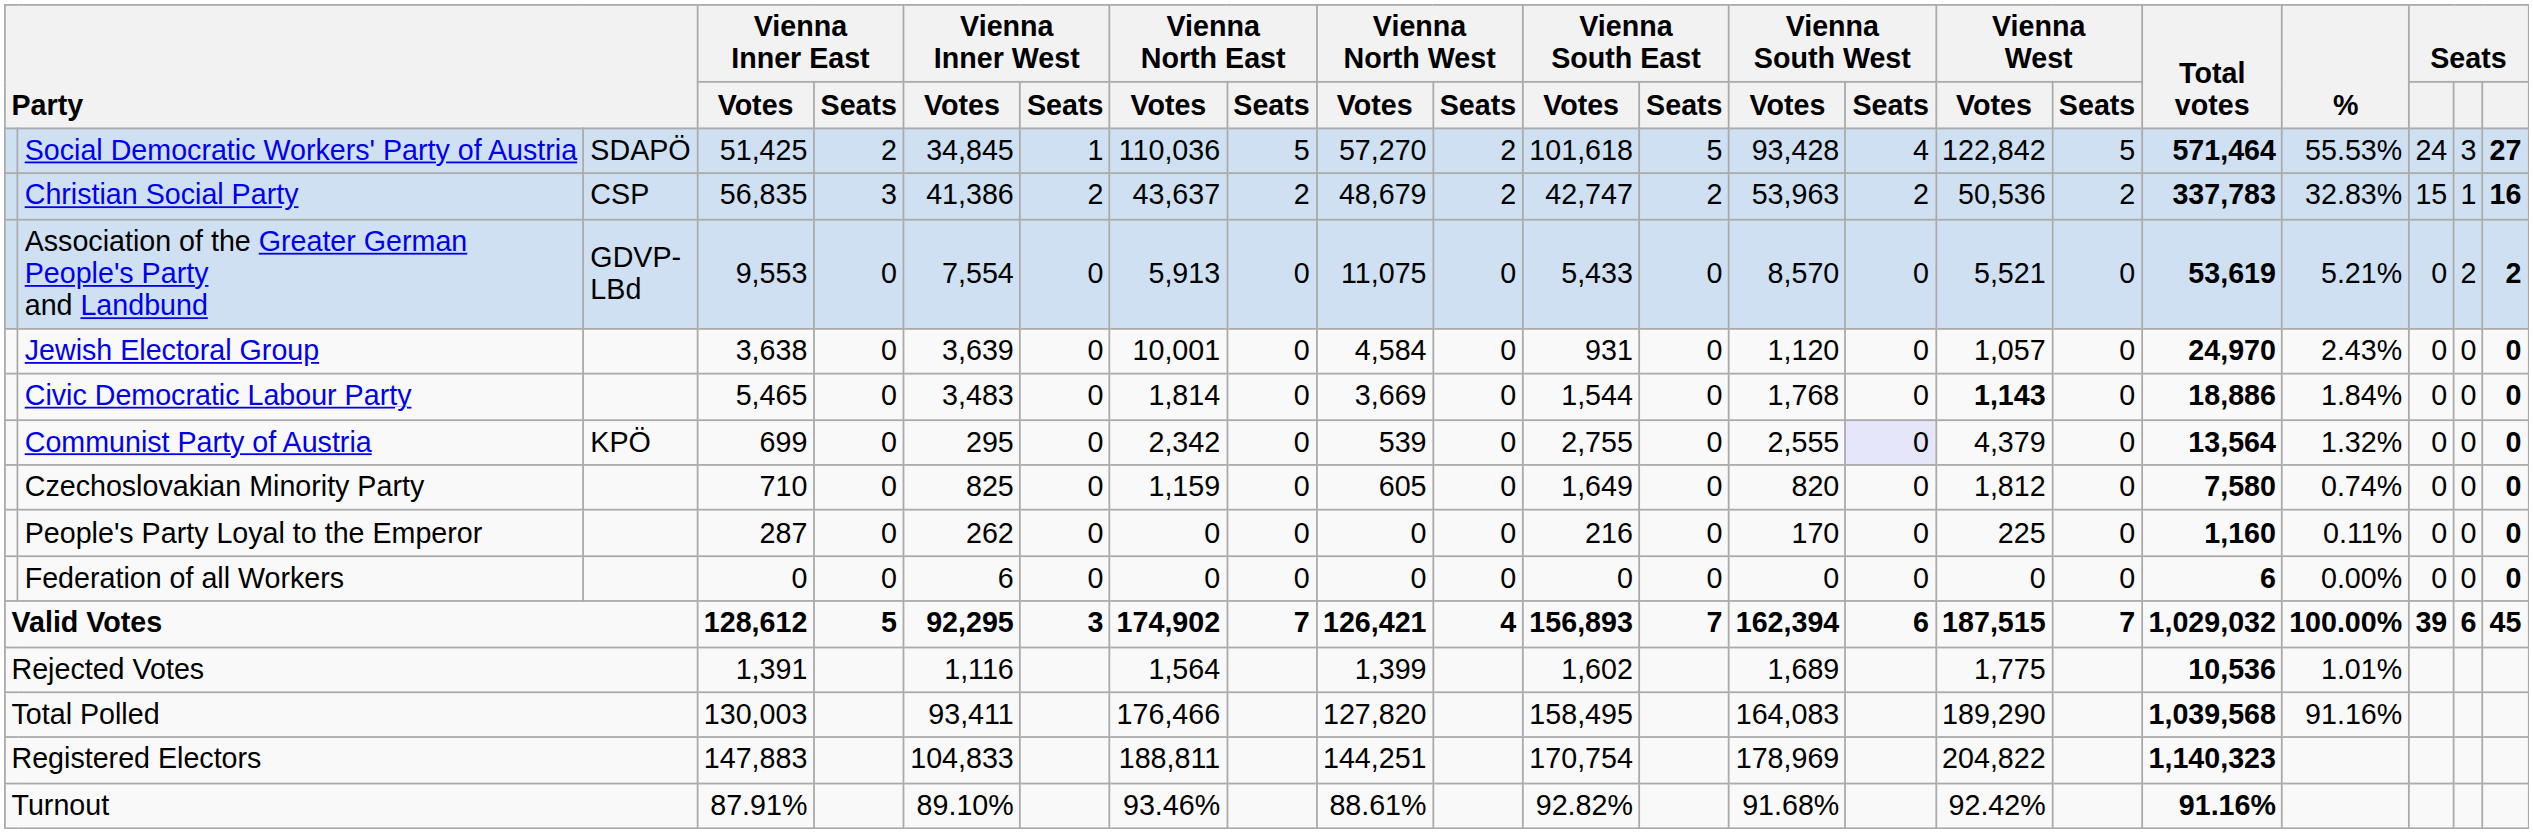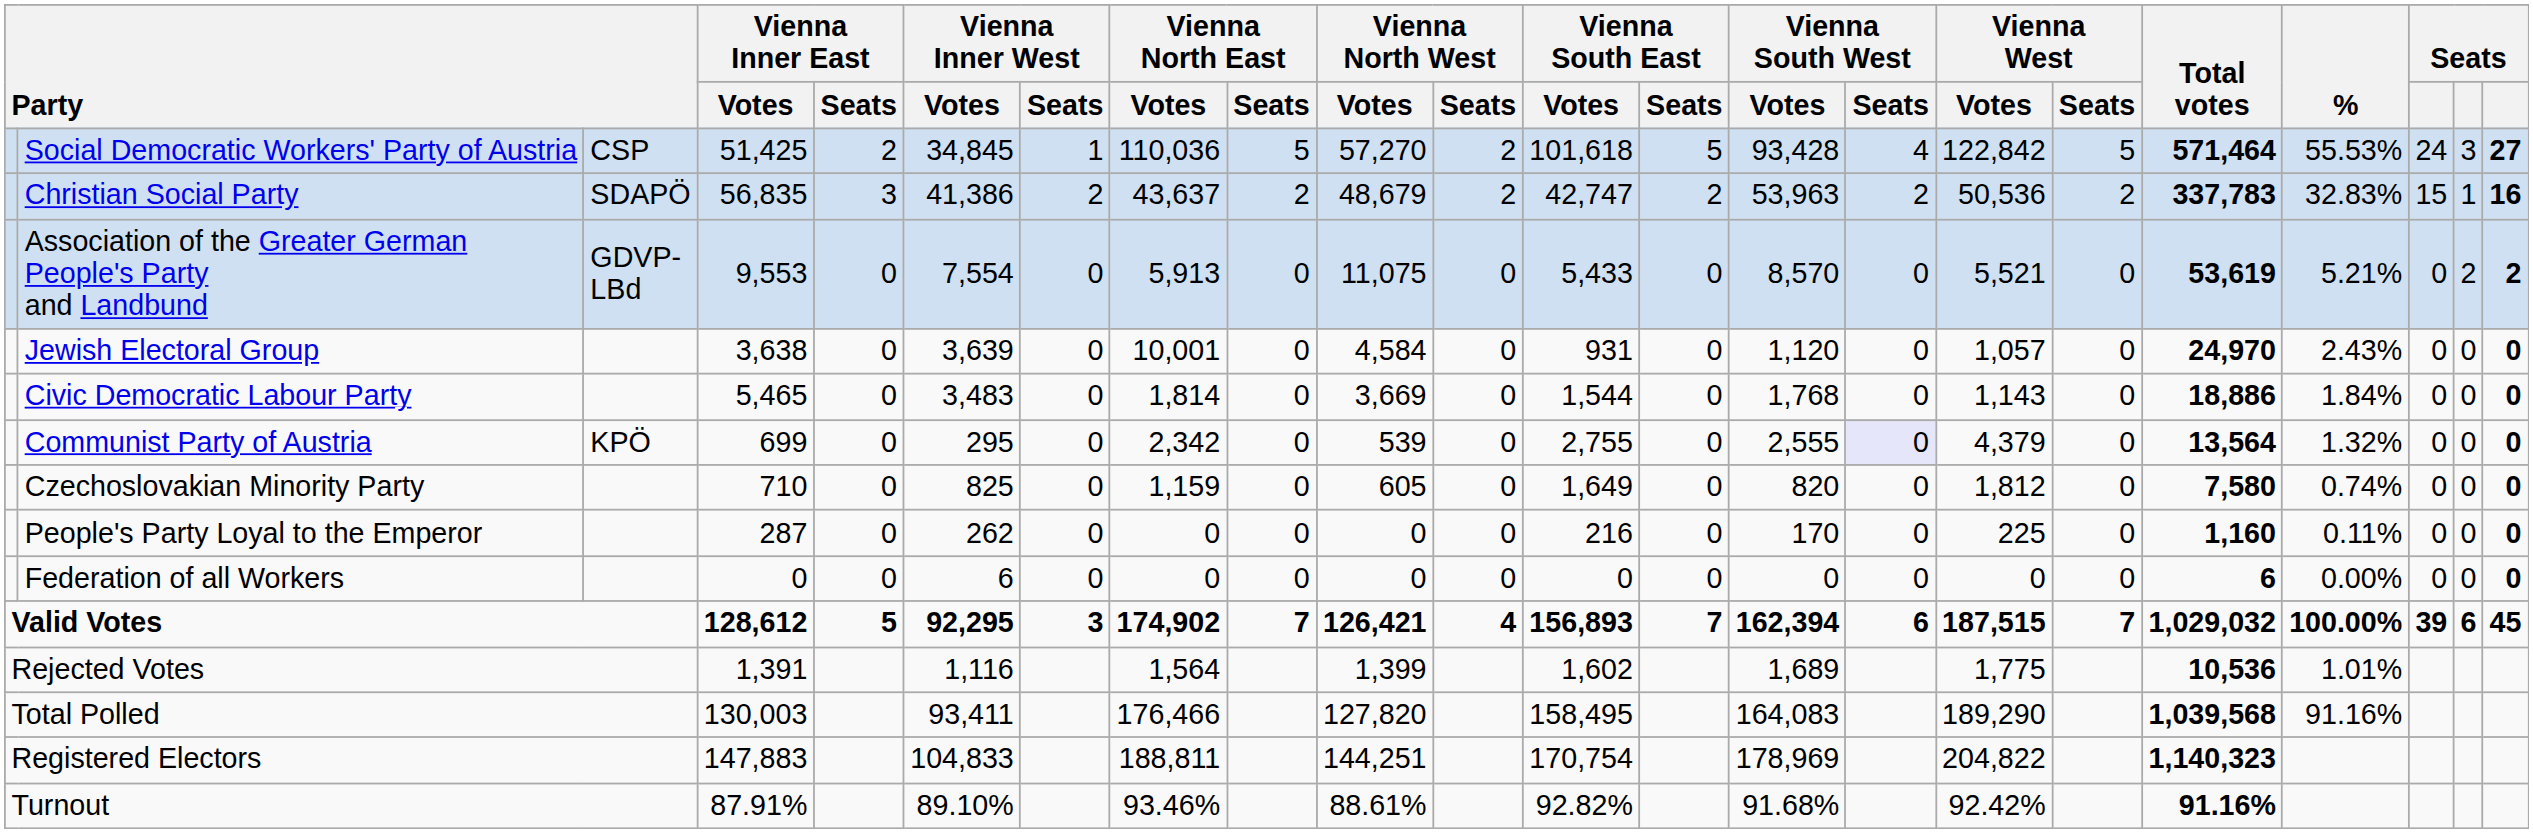Social Democratic Workers' Party of Austria | column 3: SDAPÖ -> CSP
Christian Social Party | column 3: CSP -> SDAPÖ
Civic Democratic Labour Party | Vienna West / Votes: bold -> normal
